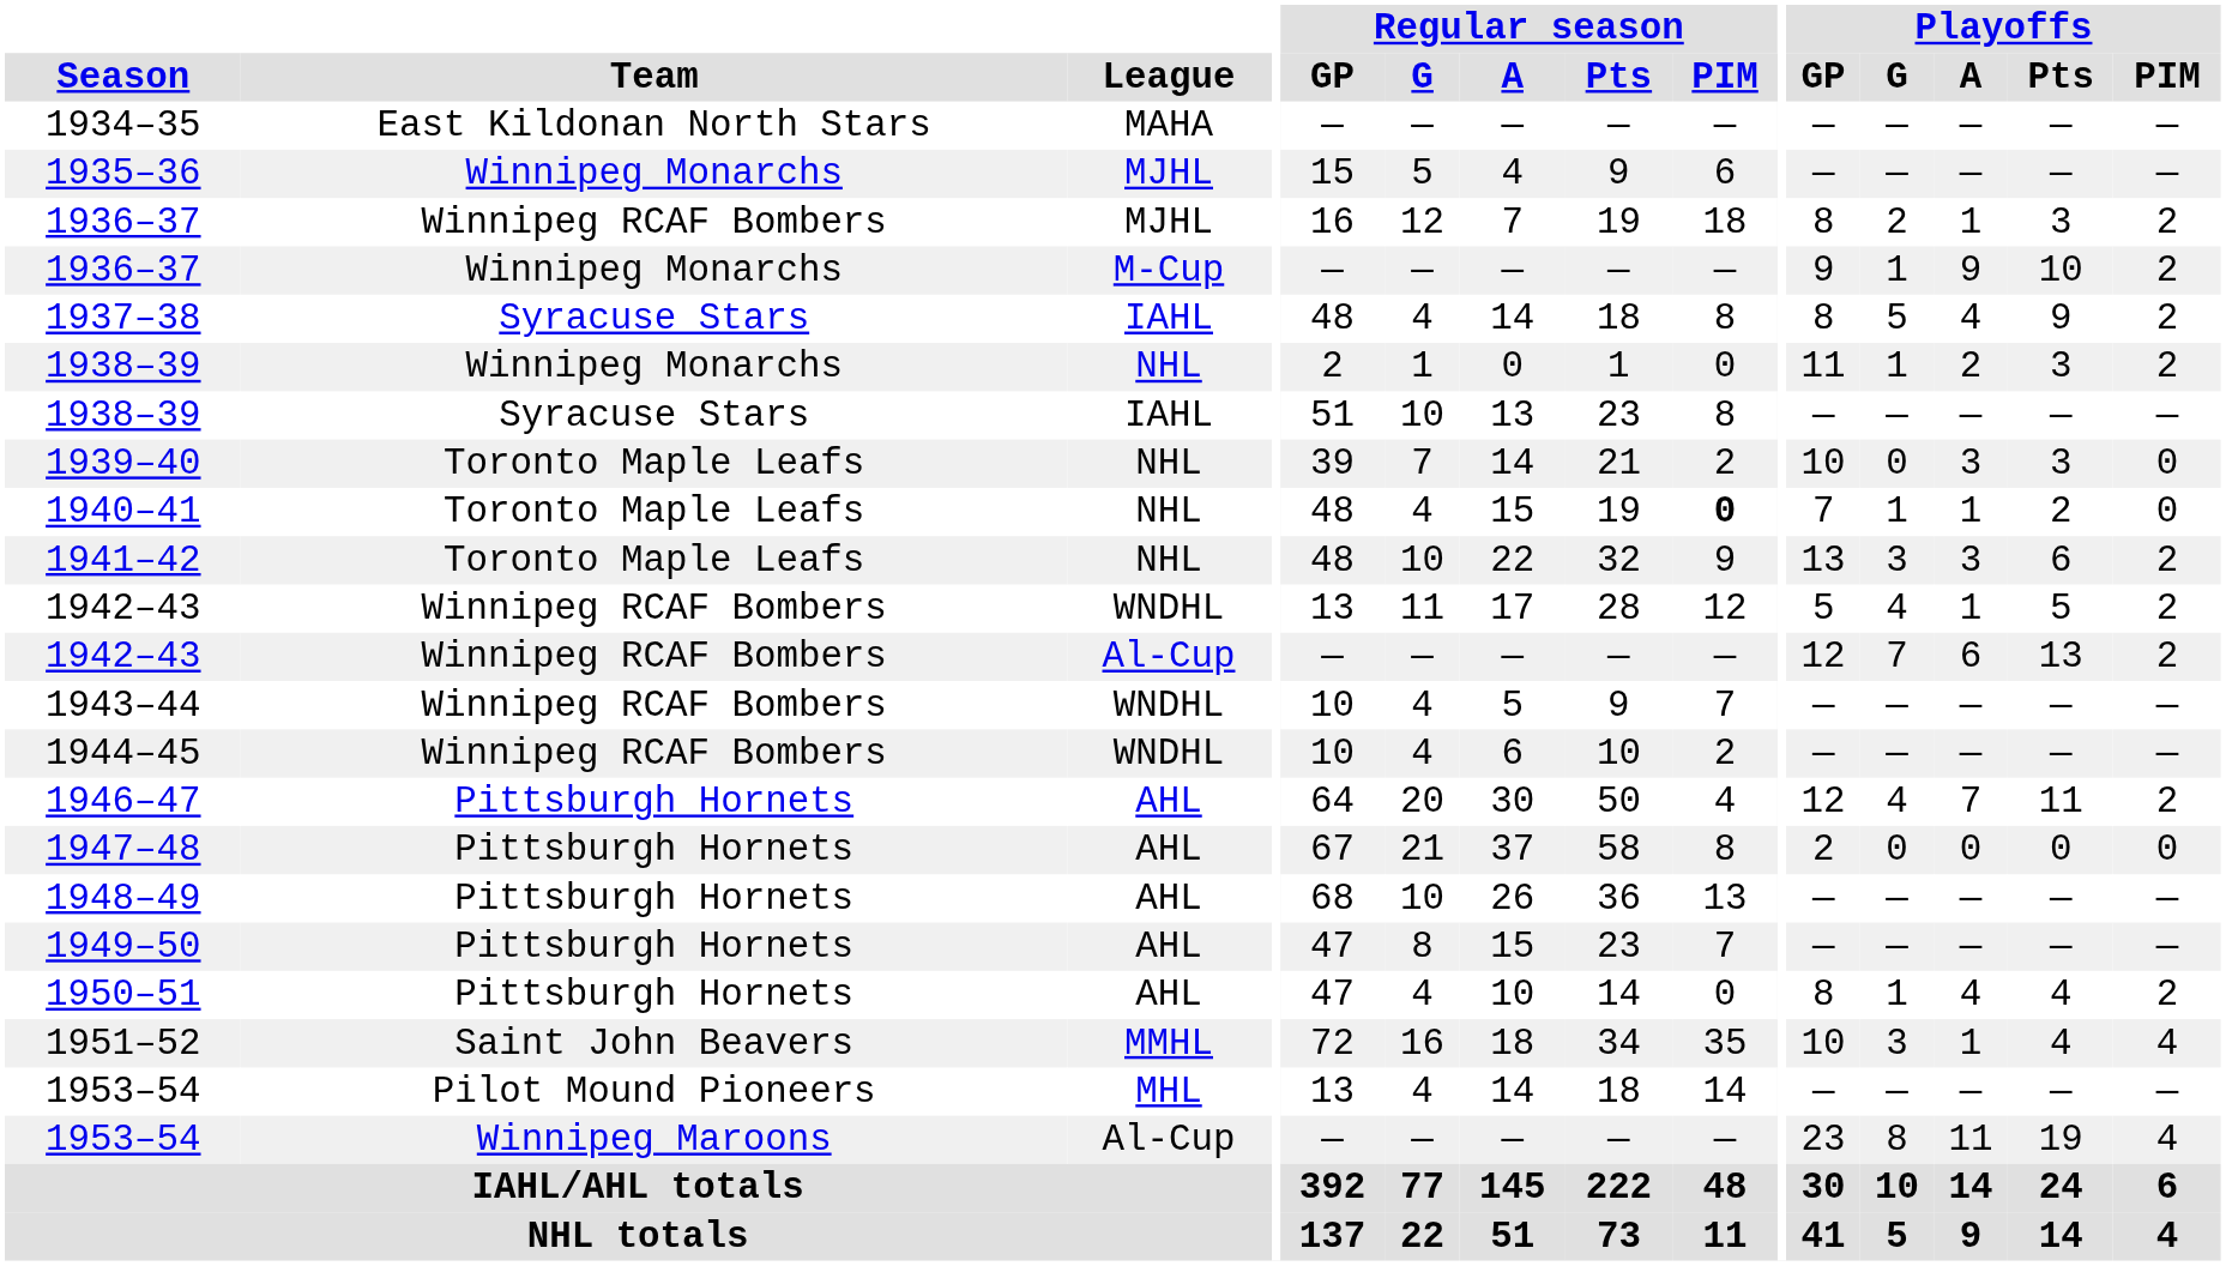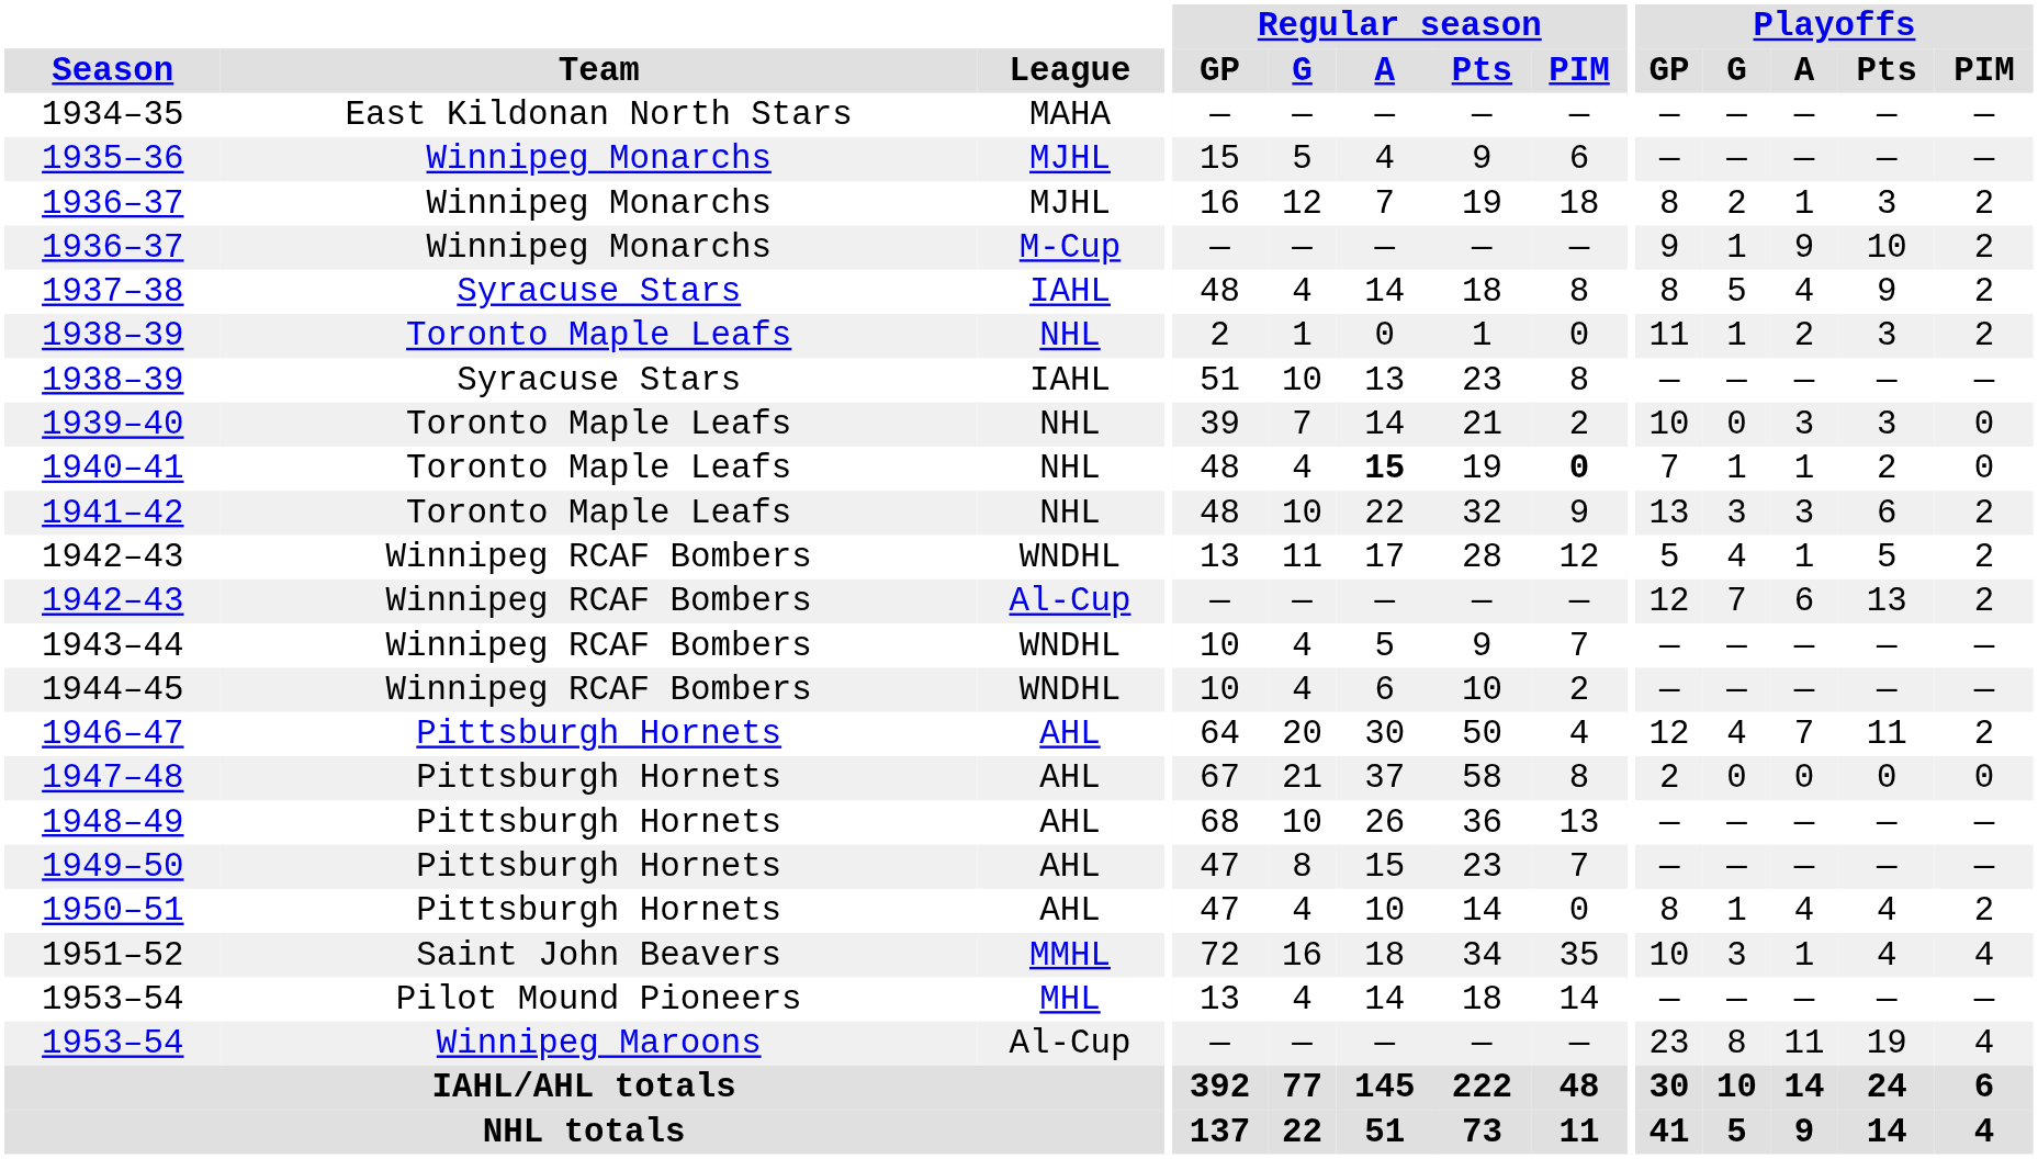1936–37 / MJHL | Team: Winnipeg RCAF Bombers -> Winnipeg Monarchs
1938–39 / NHL | Team: Winnipeg Monarchs -> Toronto Maple Leafs
1940–41 | Regular season / A: normal -> bold
